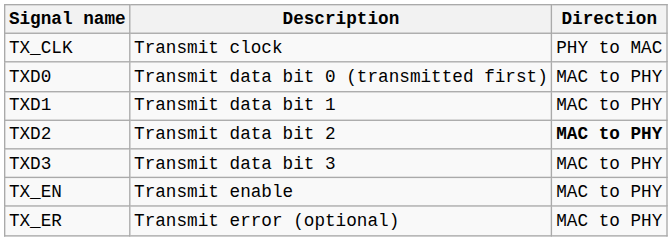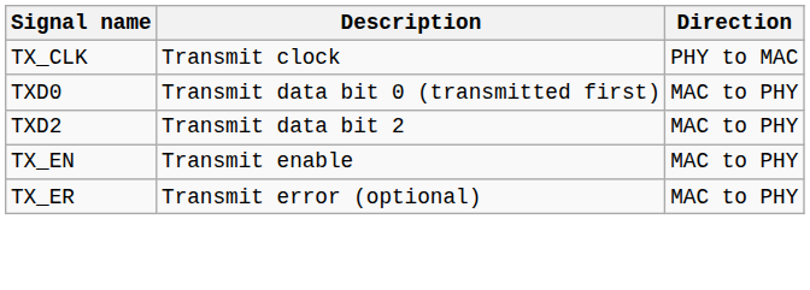- row: TXD1 | Transmit data bit 1 | MAC to PHY
TXD2 | Direction: bold -> normal
- row: TXD3 | Transmit data bit 3 | MAC to PHY
